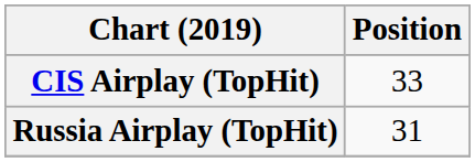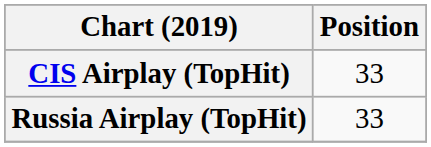Russia Airplay (TopHit) | Position: 31 -> 33
